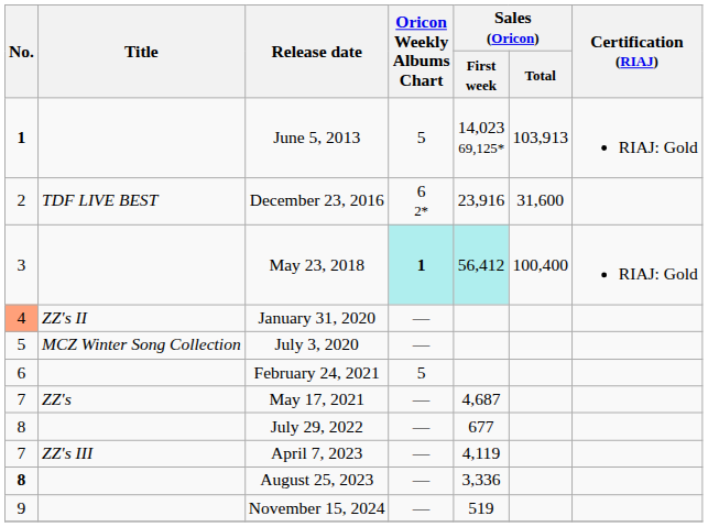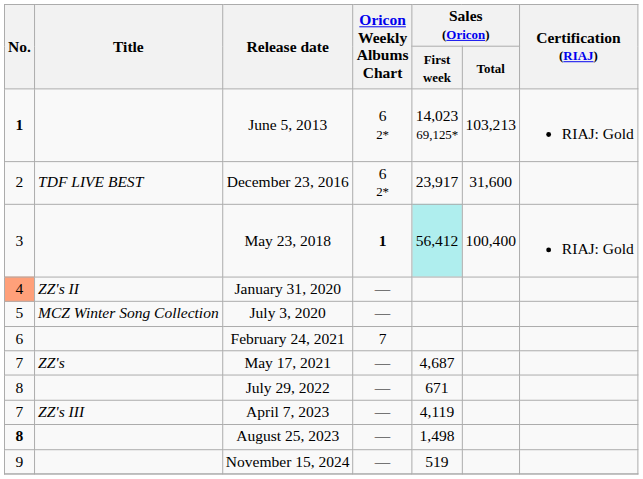June 5, 2013 | Oricon Weekly Albums Chart: 5 -> 6 2*
June 5, 2013 | Sales (Oricon) / Total: 103,913 -> 103,213
December 23, 2016 | Sales (Oricon) / First week: 23,916 -> 23,917
May 23, 2018 | Oricon Weekly Albums Chart: paleturquoise background -> no background
February 24, 2021 | Oricon Weekly Albums Chart: 5 -> 7
July 29, 2022 | Sales (Oricon) / First week: 677 -> 671
August 25, 2023 | Sales (Oricon) / First week: 3,336 -> 1,498
